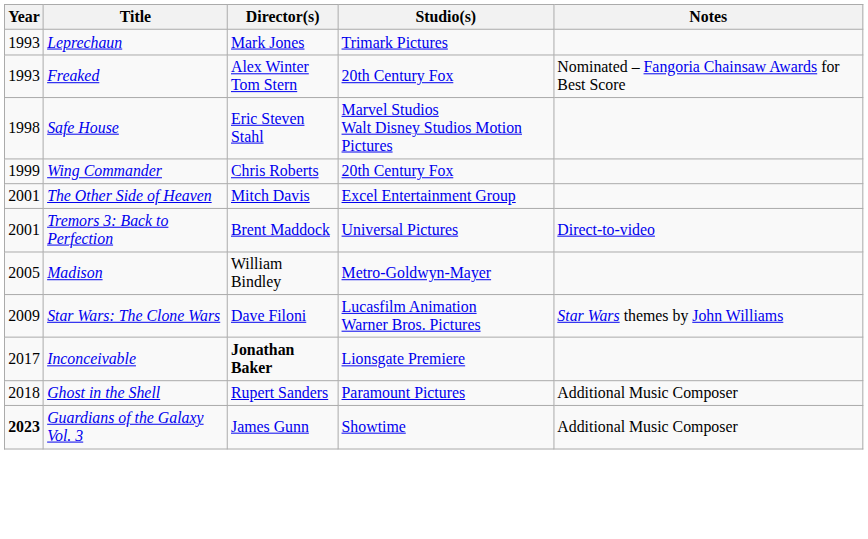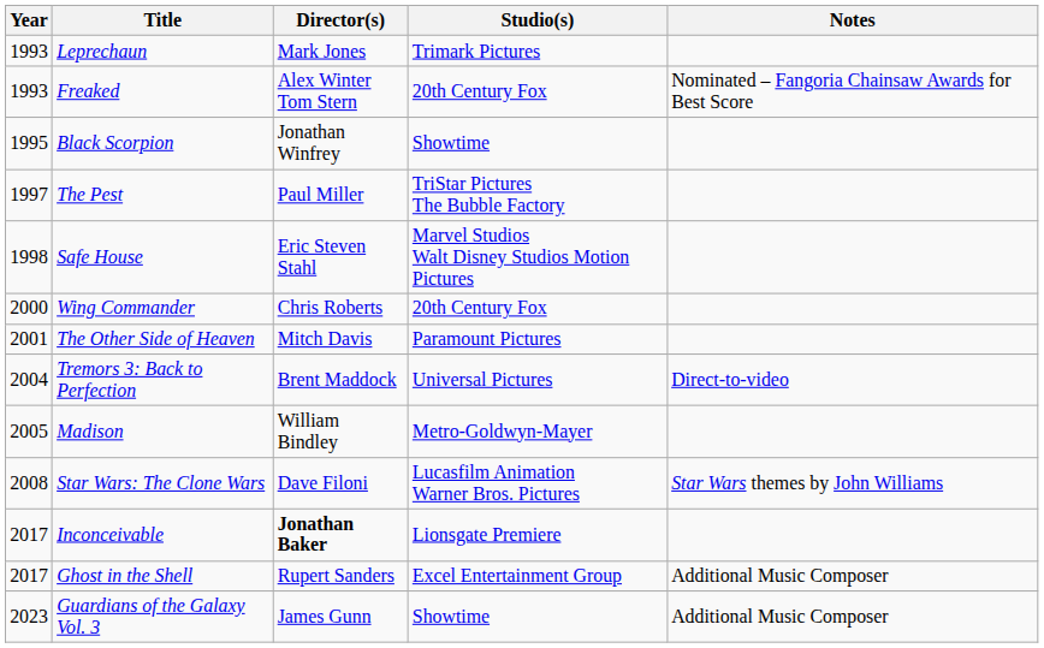+ row: 1995 | Black Scorpion | Jonathan Winfrey | Showtime
+ row: 1997 | The Pest | Paul Miller | TriStar Pictures The Bubble Factory
Wing Commander | Year: 1999 -> 2000
The Other Side of Heaven | Studio(s): Excel Entertainment Group -> Paramount Pictures
Tremors 3: Back to Perfection | Year: 2001 -> 2004
Star Wars: The Clone Wars | Year: 2009 -> 2008
Ghost in the Shell | Year: 2018 -> 2017
Ghost in the Shell | Studio(s): Paramount Pictures -> Excel Entertainment Group
Guardians of the Galaxy Vol. 3 | Year: bold -> normal
